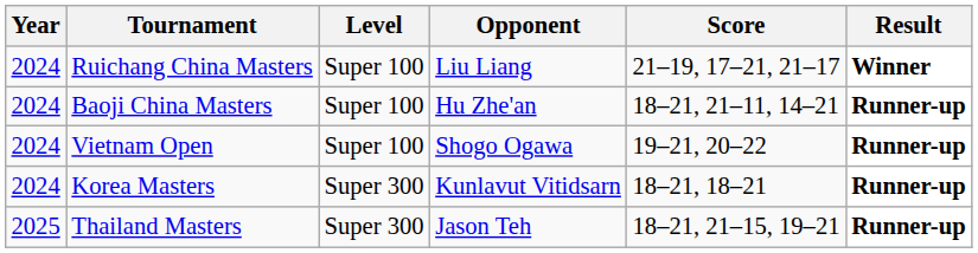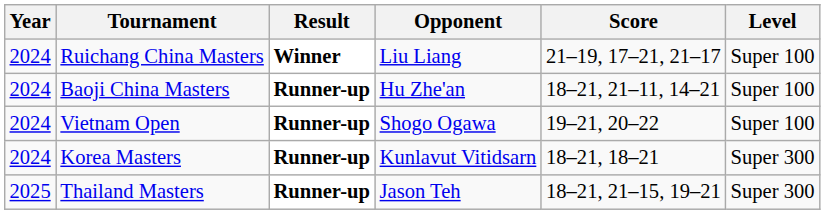columns swapped: Level <-> Result
